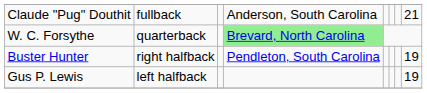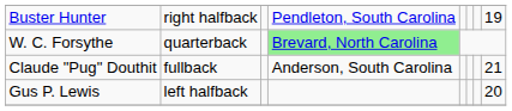rows swapped: Claude "Pug" Douthit <-> Buster Hunter
Gus P. Lewis | column 8: 19 -> 20
